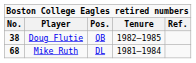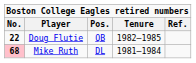Doug Flutie | No.: 38 -> 22
Mike Ruth | No.: no background -> pink background
